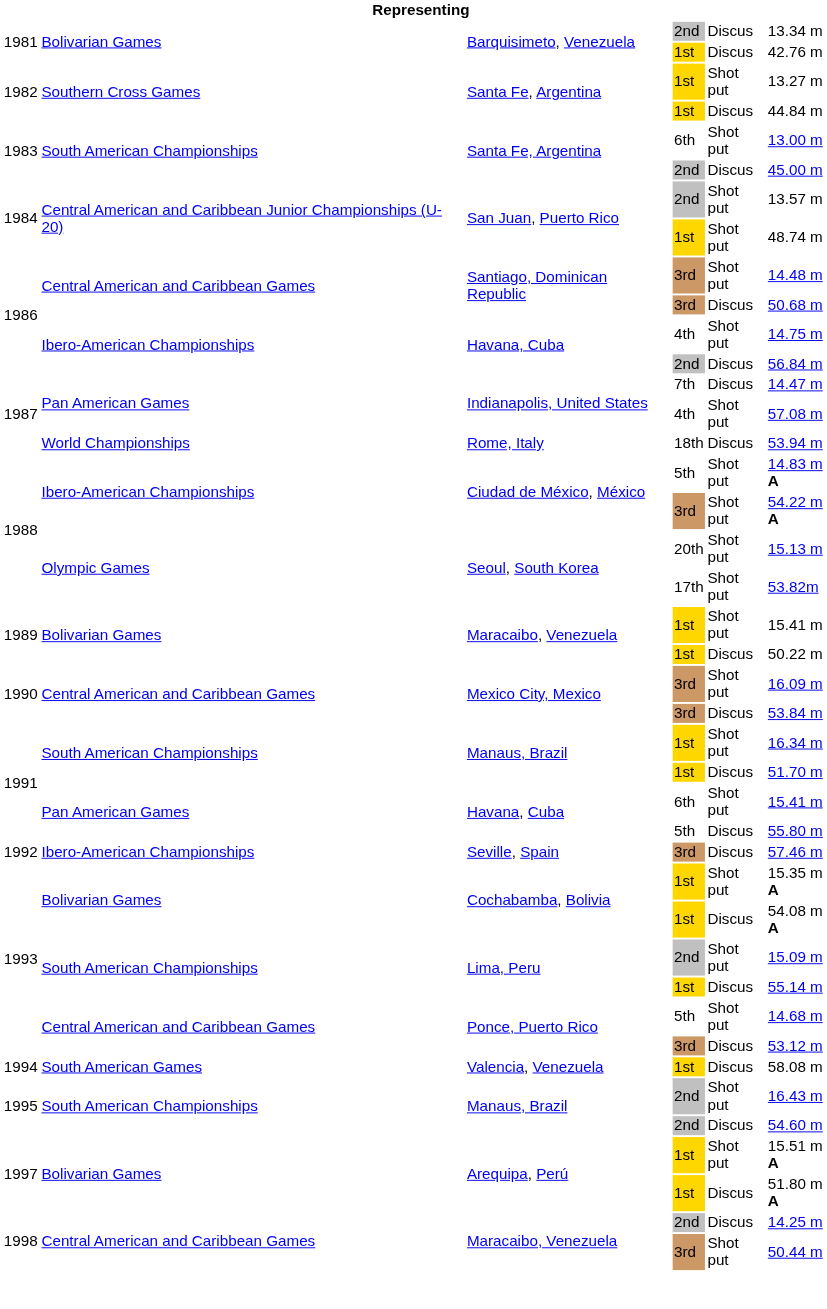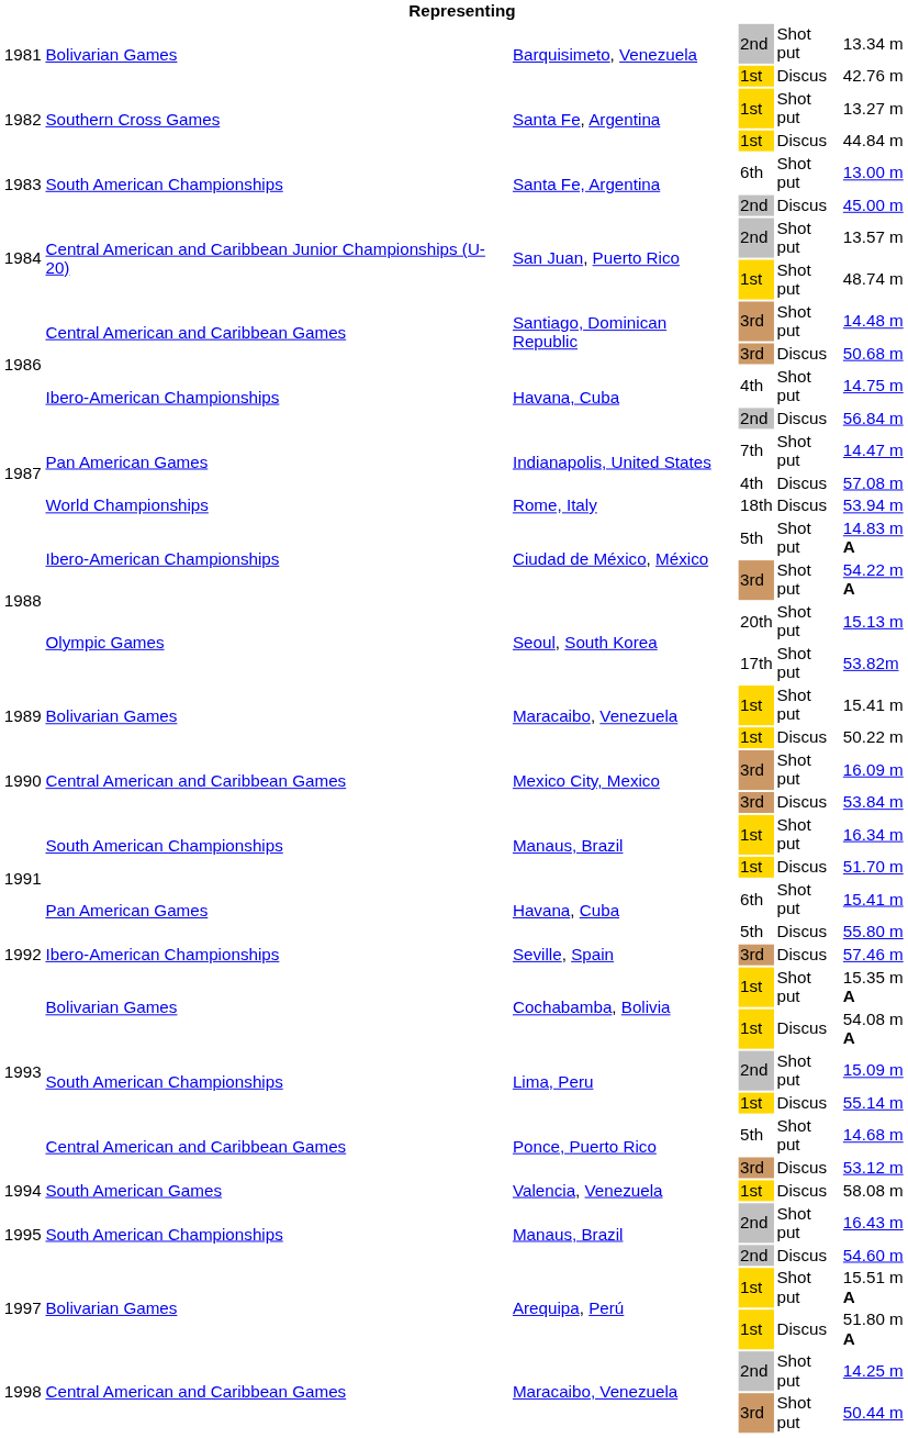Barquisimeto, Venezuela / 2nd | column 5: Discus -> Shot put
Indianapolis, United States / 7th | column 5: Discus -> Shot put
Indianapolis, United States / 4th | column 5: Shot put -> Discus
Maracaibo, Venezuela / 2nd | column 5: Discus -> Shot put
